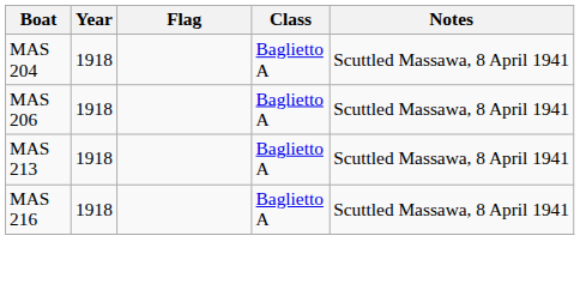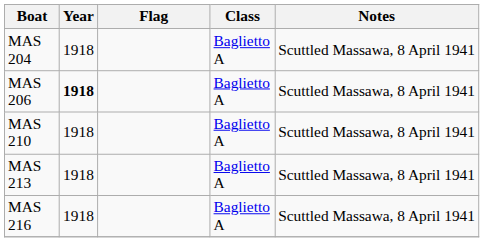MAS 206 | Year: normal -> bold
+ row: MAS 210 | 1918 | Baglietto A | Scuttled Massawa, 8 April 1941
